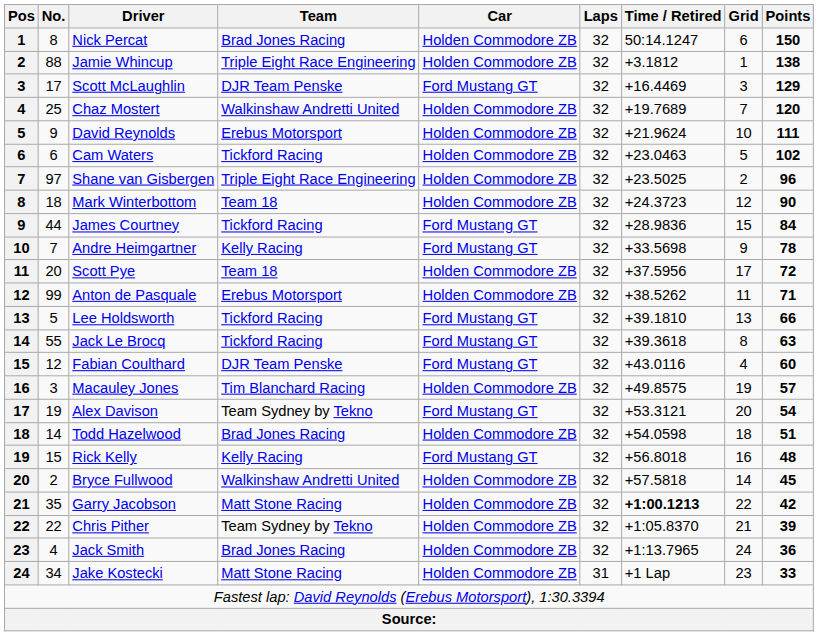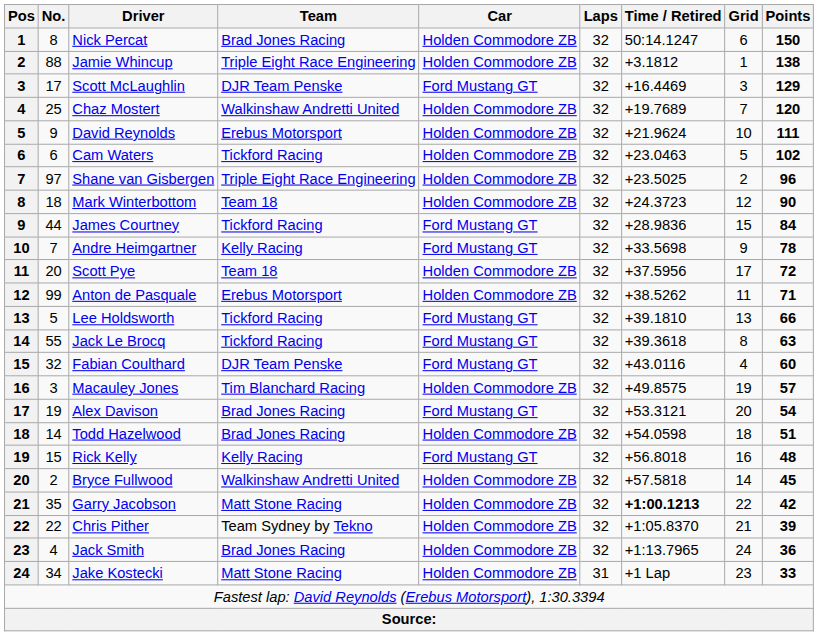Fabian Coulthard | No.: 12 -> 32
Alex Davison | Team: Team Sydney by Tekno -> Brad Jones Racing
